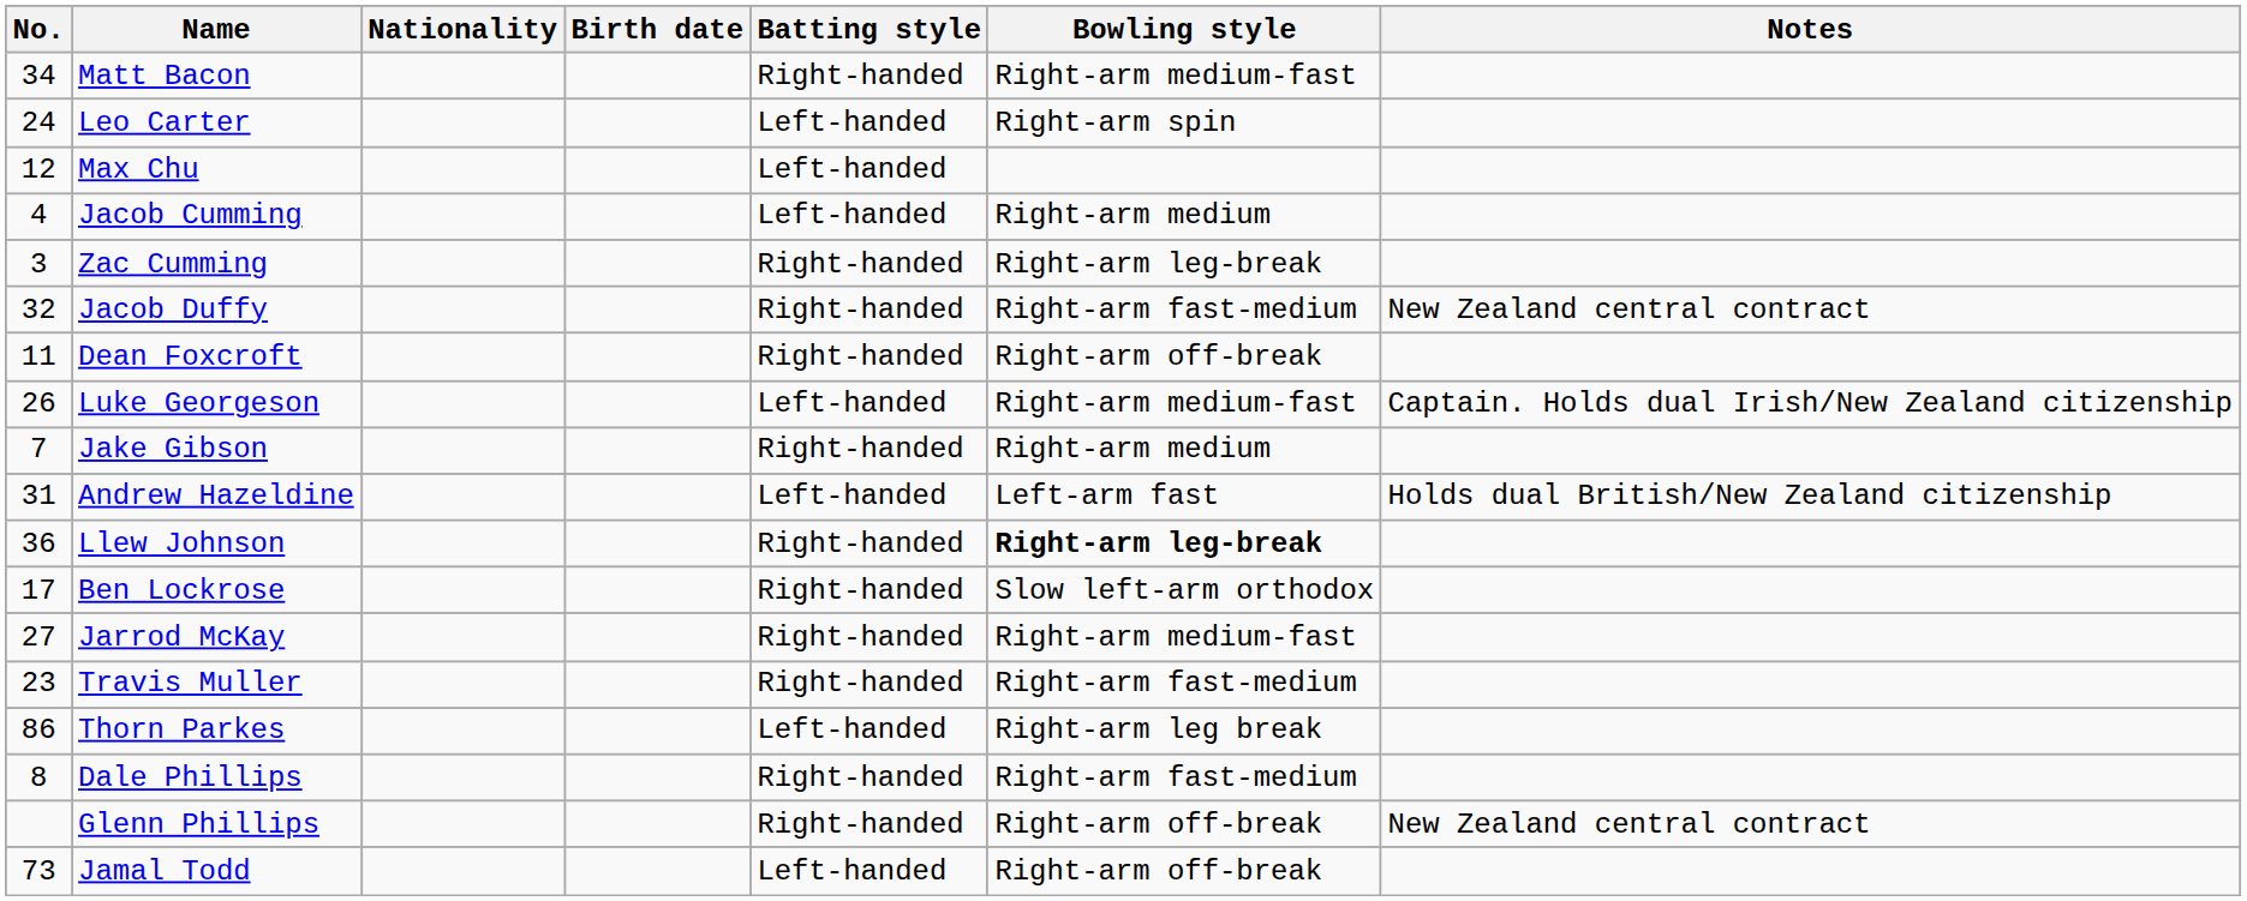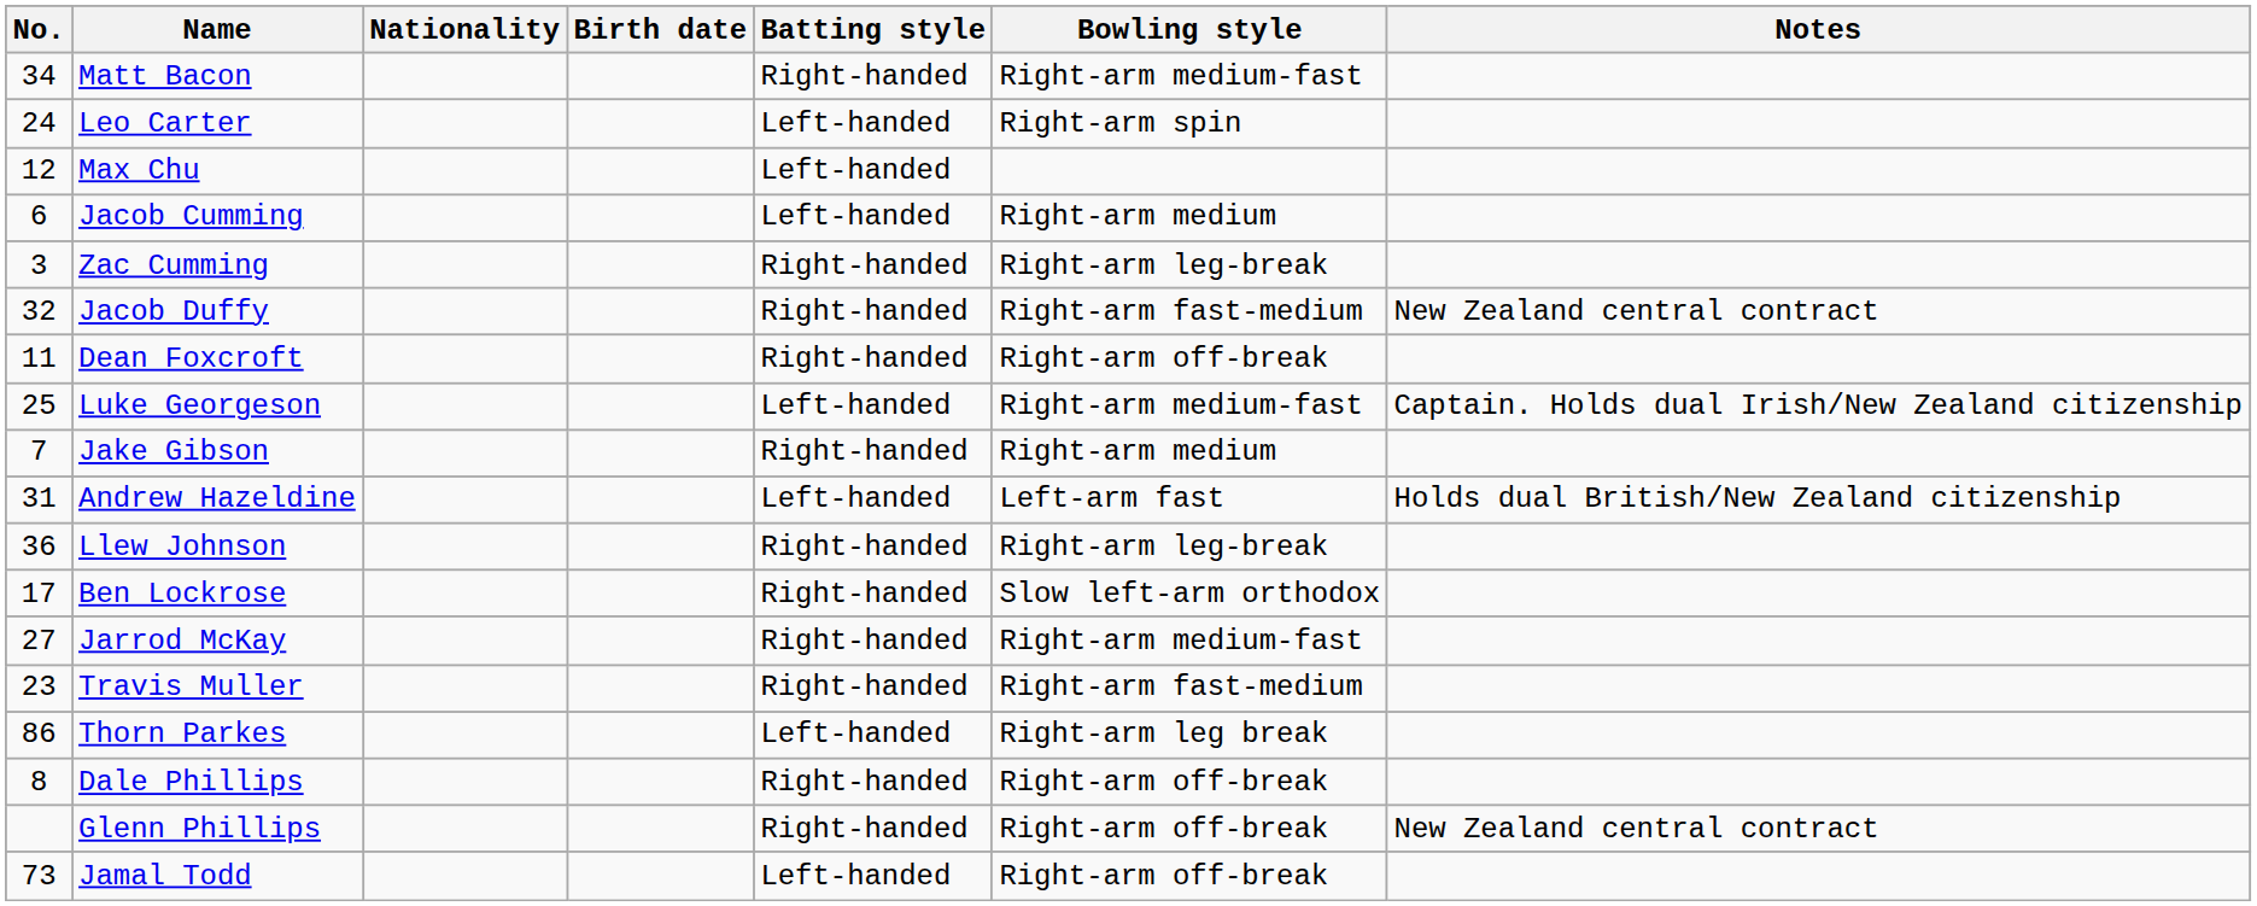Jacob Cumming | No.: 4 -> 6
Luke Georgeson | No.: 26 -> 25
Llew Johnson | Bowling style: bold -> normal
Dale Phillips | Bowling style: Right-arm fast-medium -> Right-arm off-break
